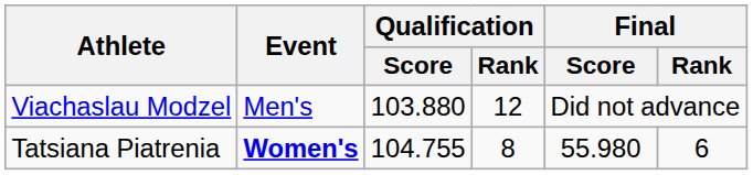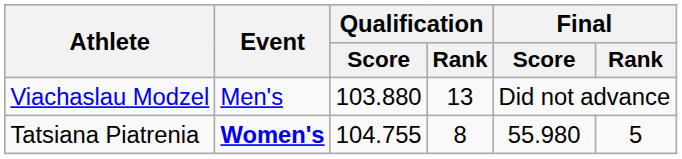Viachaslau Modzel | Qualification / Rank: 12 -> 13
Tatsiana Piatrenia | Final / Rank: 6 -> 5
